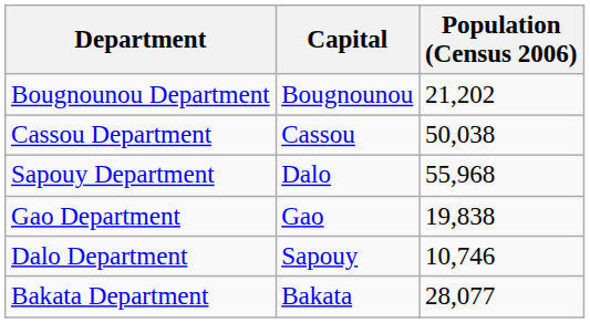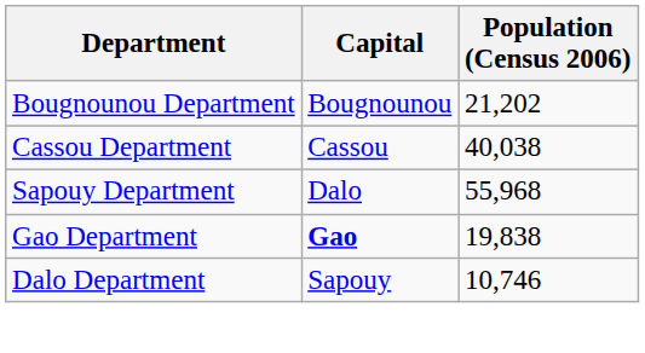Cassou Department | Population (Census 2006): 50,038 -> 40,038
Gao Department | Capital: normal -> bold
- row: Bakata Department | Bakata | 28,077
